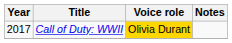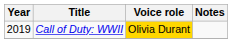Call of Duty: WWII | Year: 2017 -> 2019
